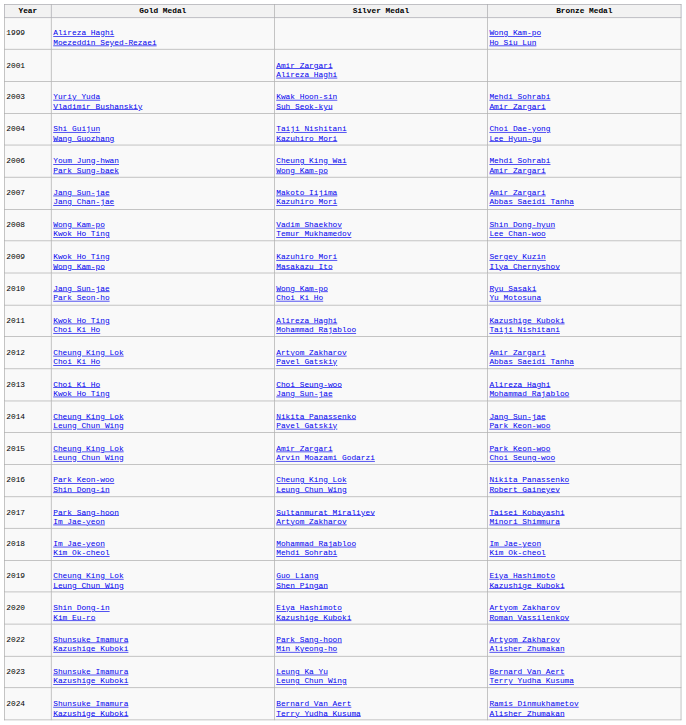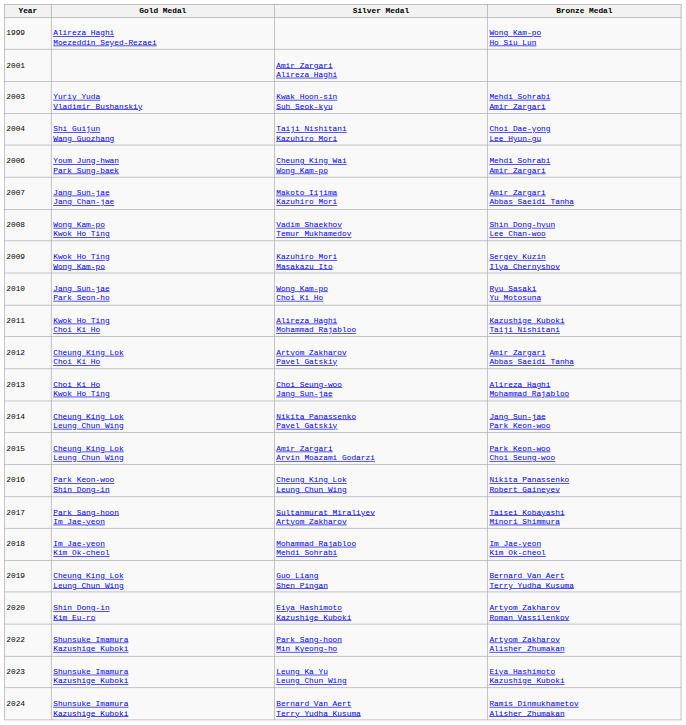Guo Liang Shen Pingan | Bronze Medal: Eiya Hashimoto Kazushige Kuboki -> Bernard Van Aert Terry Yudha Kusuma
Leung Ka Yu Leung Chun Wing | Bronze Medal: Bernard Van Aert Terry Yudha Kusuma -> Eiya Hashimoto Kazushige Kuboki
